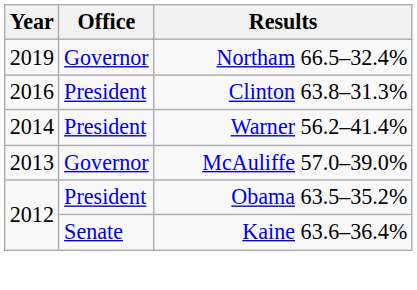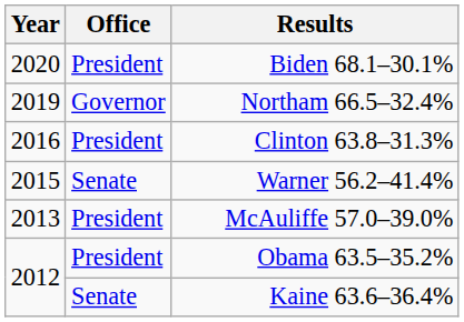+ row: 2020 | President | Biden 68.1–30.1%
Warner 56.2–41.4% | Year: 2014 -> 2015
Warner 56.2–41.4% | Office: President -> Senate
McAuliffe 57.0–39.0% | Office: Governor -> President
